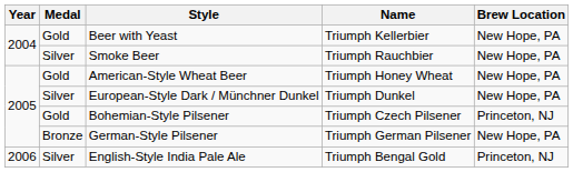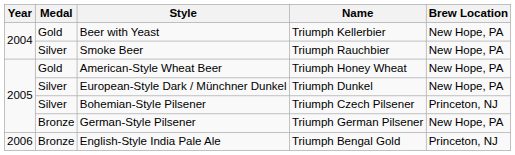Bohemian-Style Pilsener | Medal: Gold -> Silver
English-Style India Pale Ale | Medal: Silver -> Bronze
